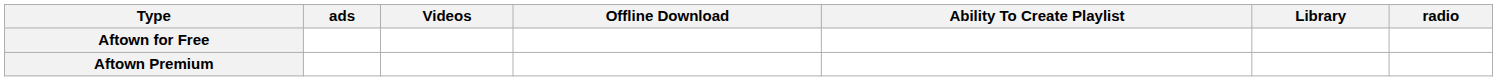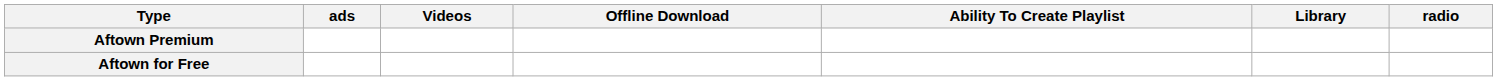rows swapped: Aftown for Free <-> Aftown Premium
